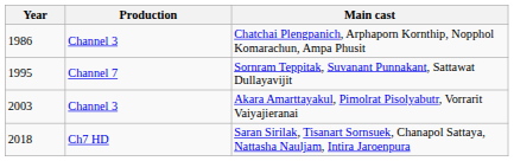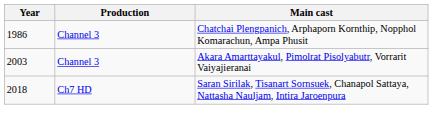- row: 1995 | Channel 7 | Sornram Teppitak, Suvanant Punnakant, Sattawat Dullayavijit
